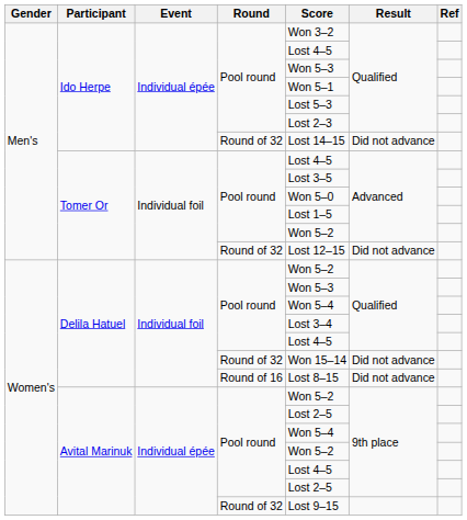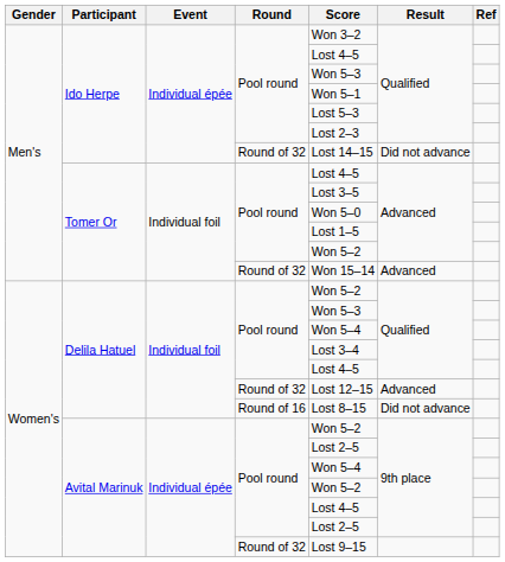Tomer Or / Round of 32 | Score: Lost 12–15 -> Won 15–14
Tomer Or / Round of 32 | Result: Did not advance -> Advanced
Delila Hatuel / Round of 32 | Score: Won 15–14 -> Lost 12–15
Delila Hatuel / Round of 32 | Result: Did not advance -> Advanced
